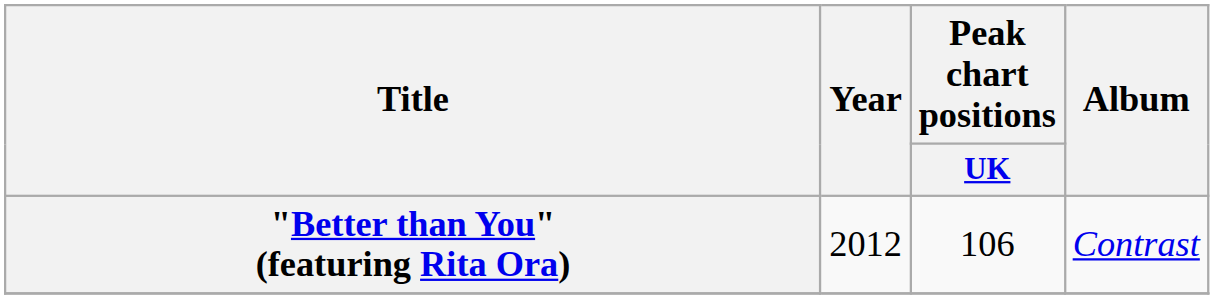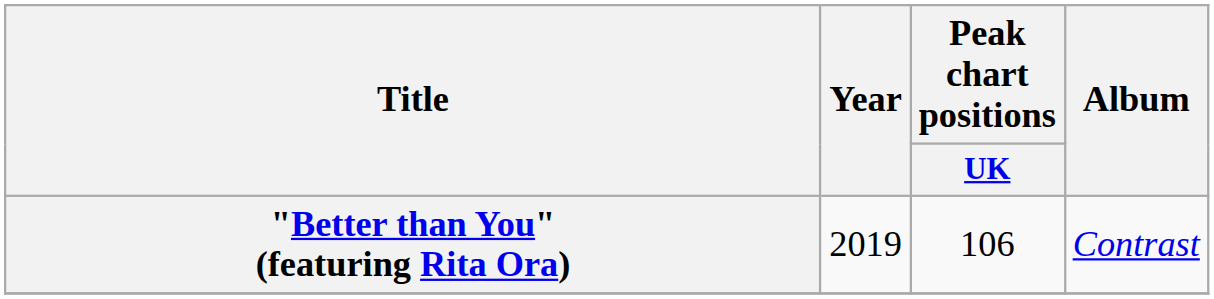"Better than You" (featuring Rita Ora) | Year: 2012 -> 2019
